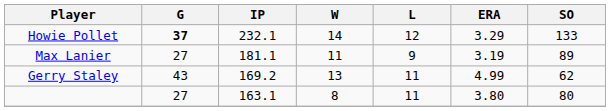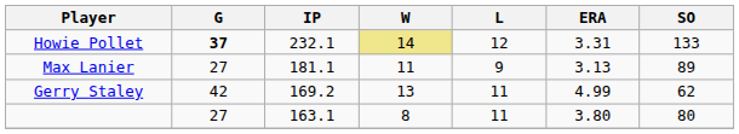Howie Pollet | W: no background -> khaki background
Howie Pollet | ERA: 3.29 -> 3.31
Max Lanier | ERA: 3.19 -> 3.13
Gerry Staley | G: 43 -> 42
